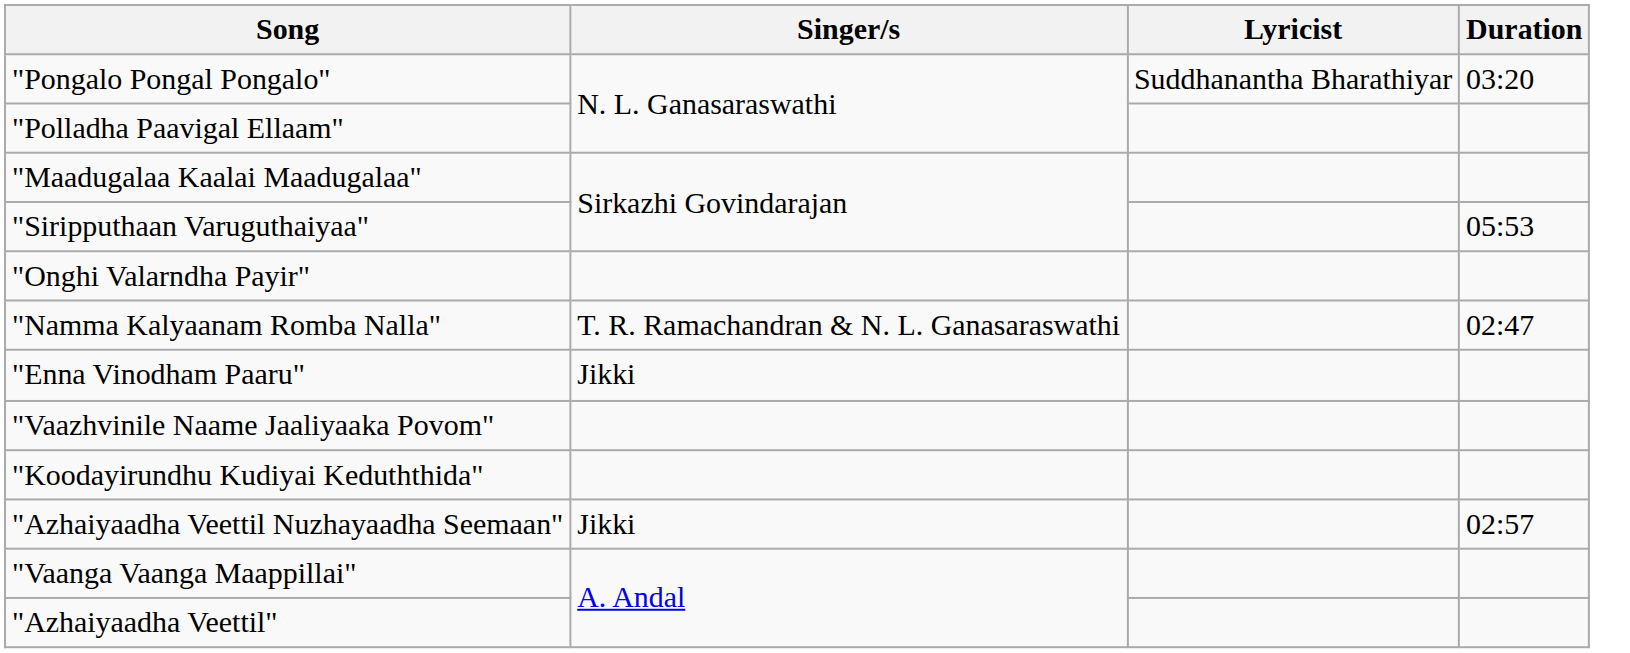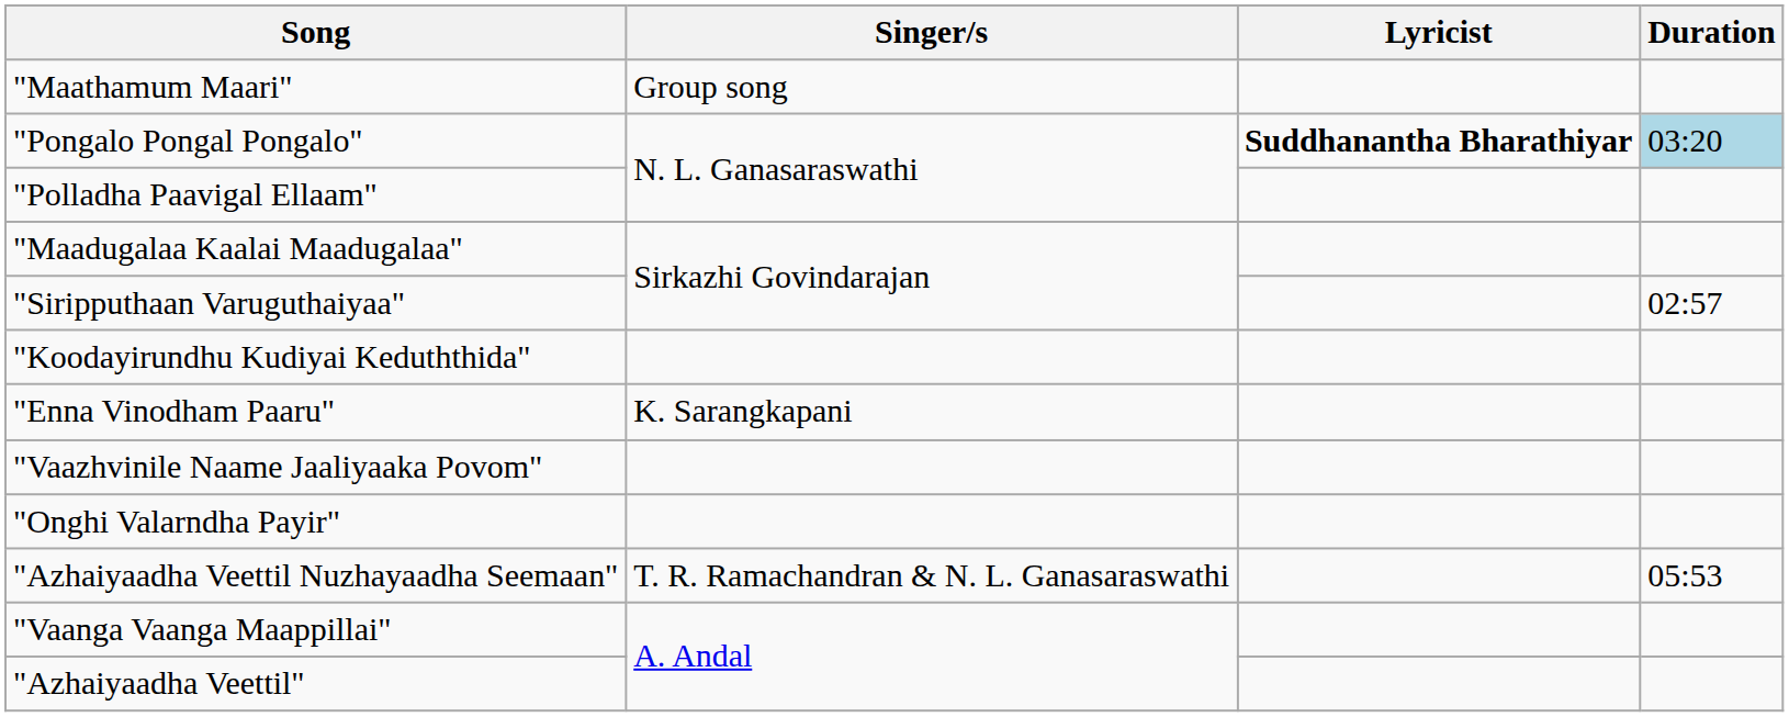+ row: "Maathamum Maari" | Group song
"Pongalo Pongal Pongalo" | Lyricist: normal -> bold
"Pongalo Pongal Pongalo" | Duration: no background -> lightblue background
"Siripputhaan Varuguthaiyaa" | Duration: 05:53 -> 02:57
rows swapped: "Onghi Valarndha Payir" <-> "Koodayirundhu Kudiyai Keduththida"
- row: "Namma Kalyaanam Romba Nalla" | T. R. Ramachandran & N. L. Ganasaraswathi | 02:47
"Enna Vinodham Paaru" | Singer/s: Jikki -> K. Sarangkapani
"Azhaiyaadha Veettil Nuzhayaadha Seemaan" | Singer/s: Jikki -> T. R. Ramachandran & N. L. Ganasaraswathi
"Azhaiyaadha Veettil Nuzhayaadha Seemaan" | Duration: 02:57 -> 05:53
